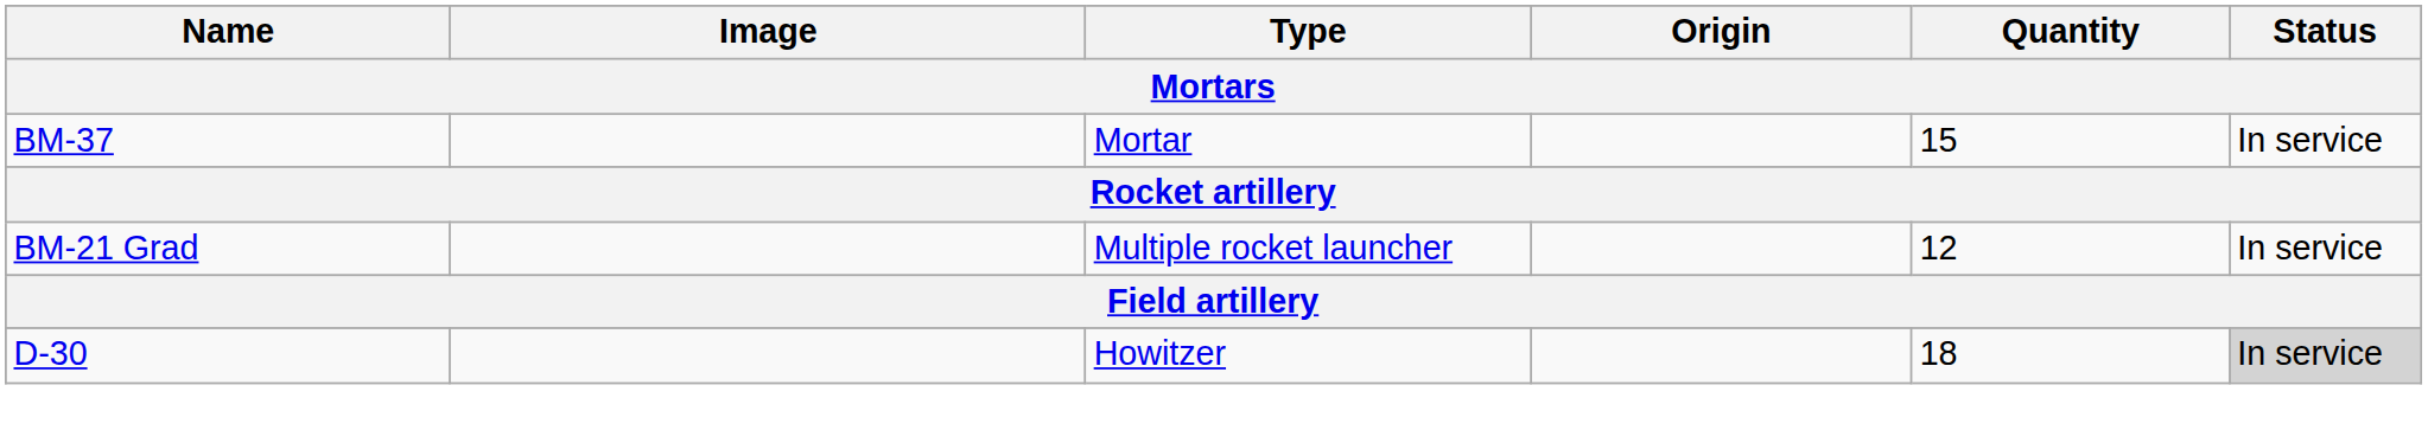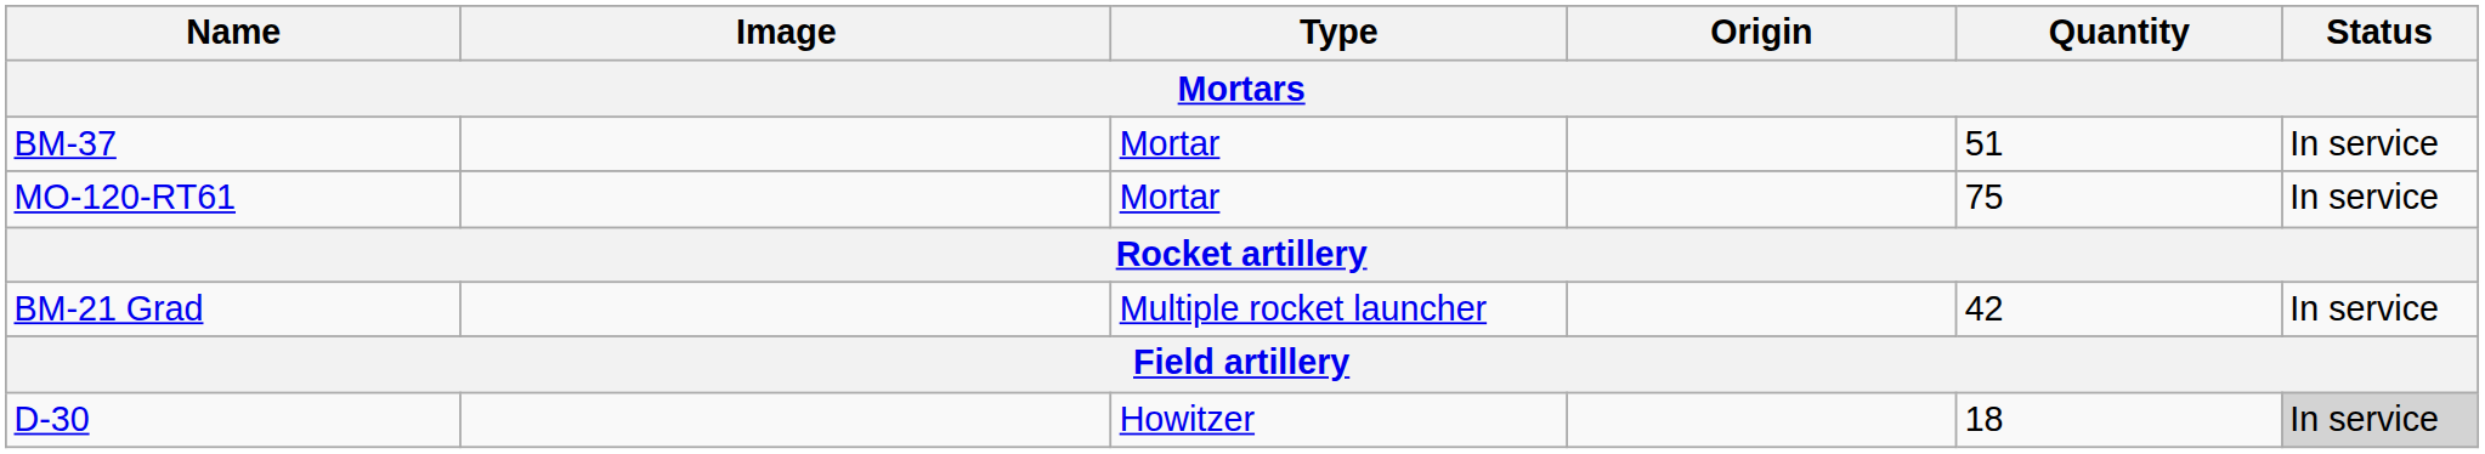BM-37 | Quantity: 15 -> 51
+ row: MO-120-RT61 | Mortar | 75 | In service
BM-21 Grad | Quantity: 12 -> 42
